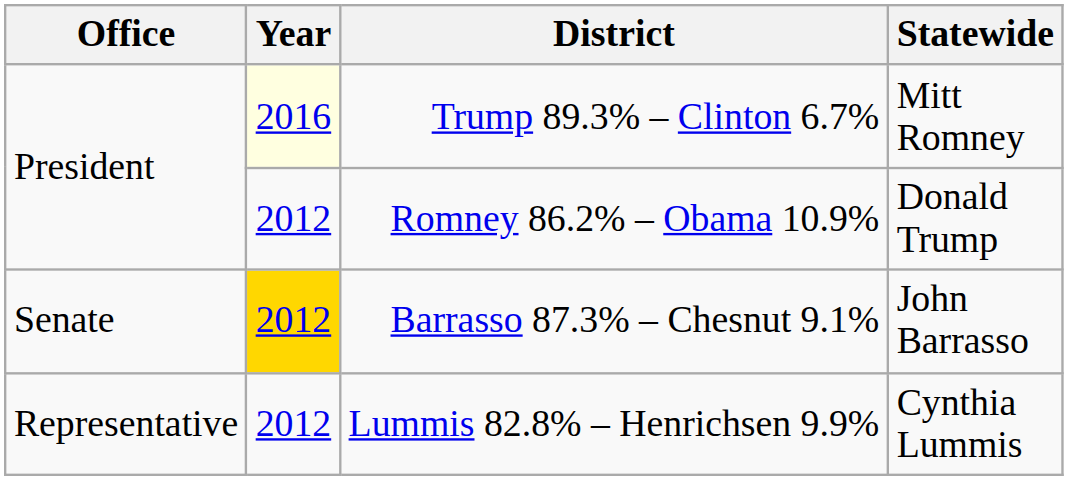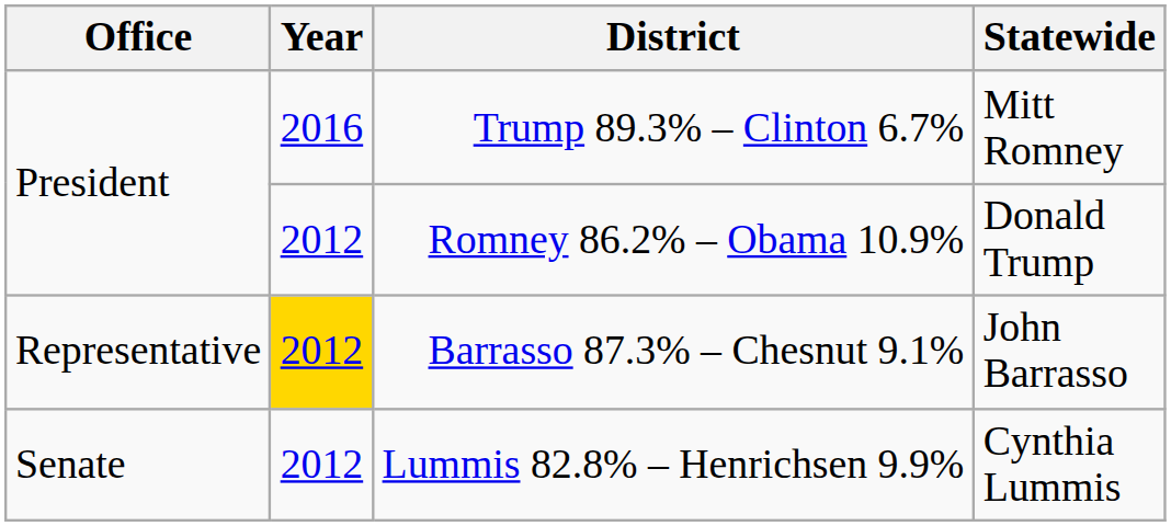Trump 89.3% – Clinton 6.7% | Year: lightyellow background -> no background
Barrasso 87.3% – Chesnut 9.1% | Office: Senate -> Representative
Lummis 82.8% – Henrichsen 9.9% | Office: Representative -> Senate
